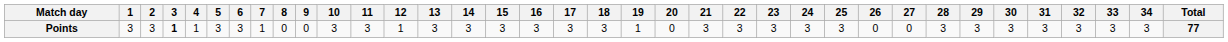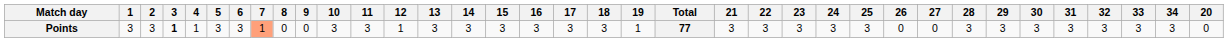columns swapped: 20 <-> Total
Points | 7: no background -> lightsalmon background
